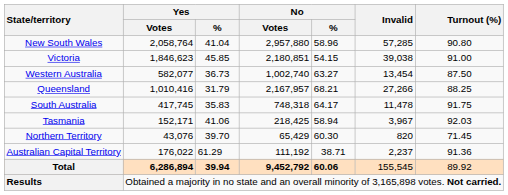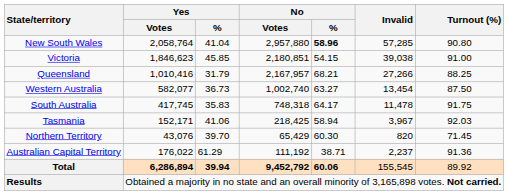New South Wales | No / %: normal -> bold
rows swapped: Queensland <-> Western Australia
